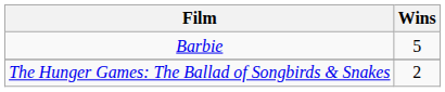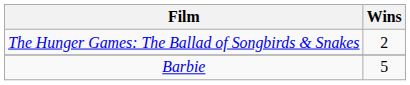rows swapped: Barbie <-> The Hunger Games: The Ballad of Songbirds & Snakes
